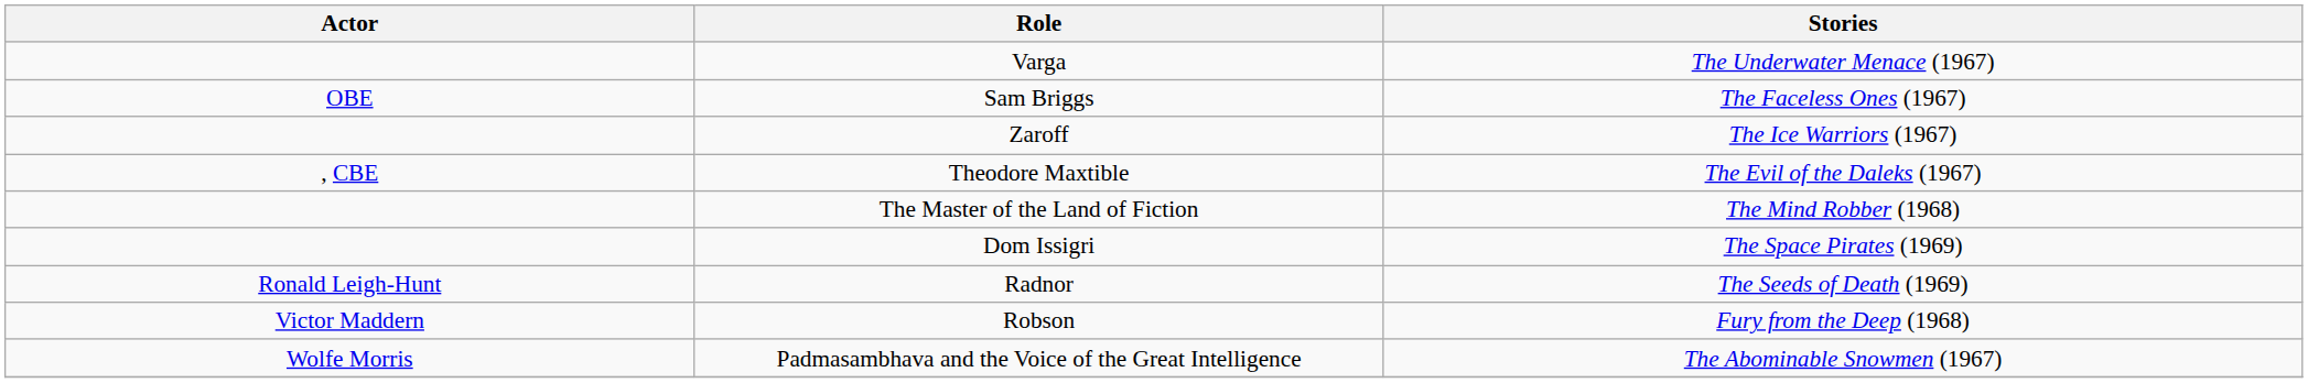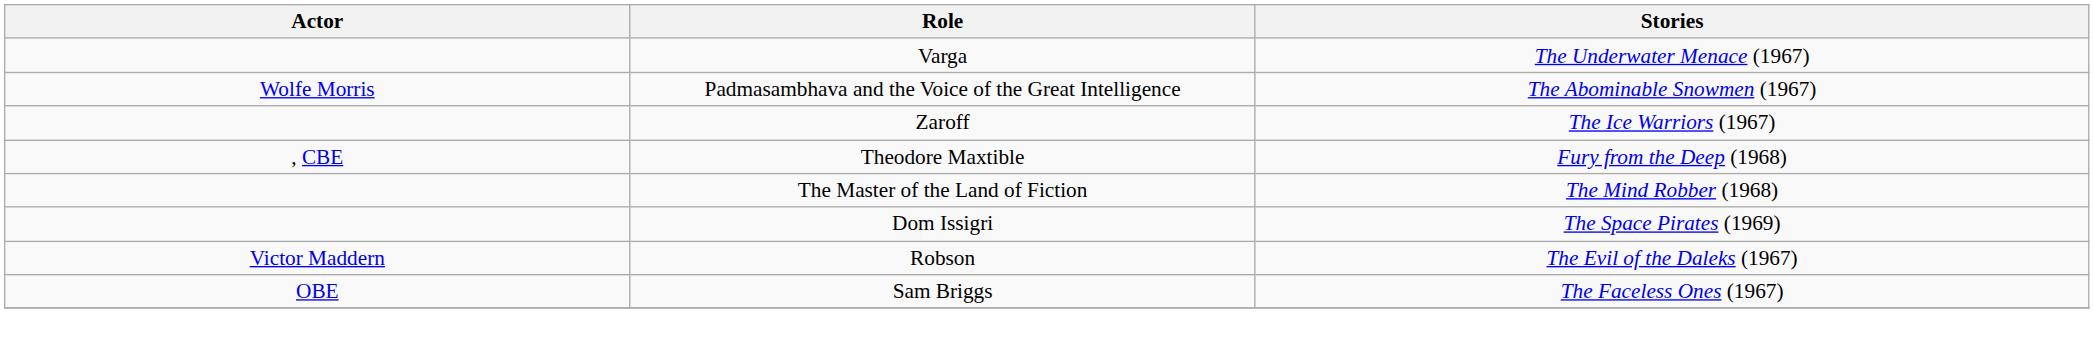rows swapped: Sam Briggs <-> Padmasambhava and the Voice of the Great Intelligence
Theodore Maxtible | Stories: The Evil of the Daleks (1967) -> Fury from the Deep (1968)
- row: Ronald Leigh-Hunt | Radnor | The Seeds of Death (1969)
Robson | Stories: Fury from the Deep (1968) -> The Evil of the Daleks (1967)
